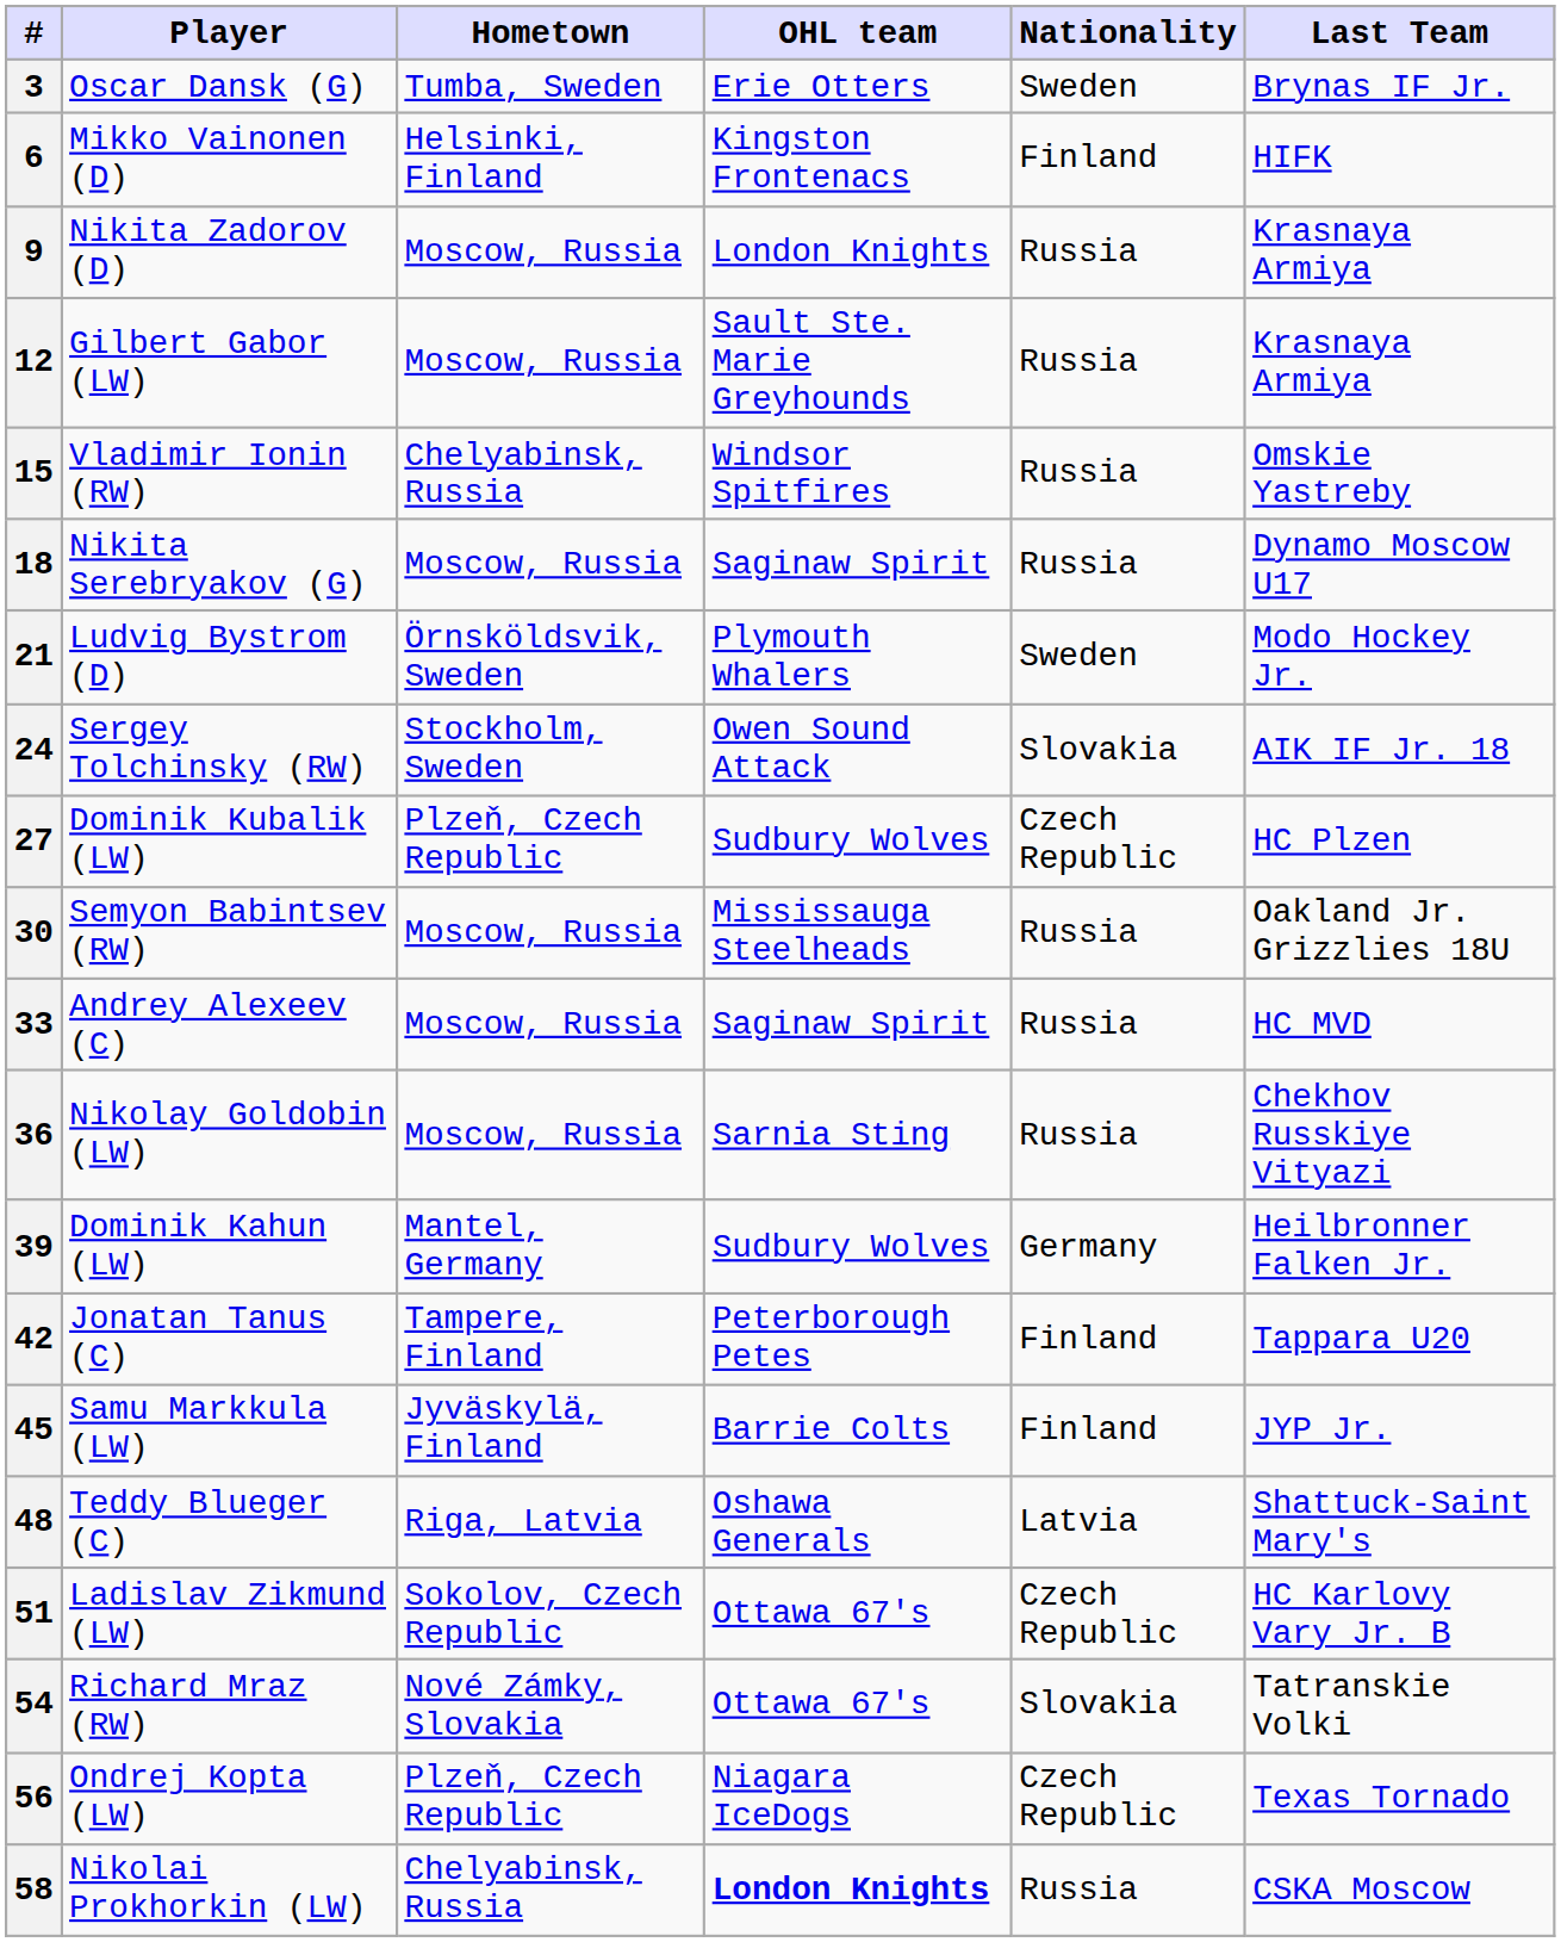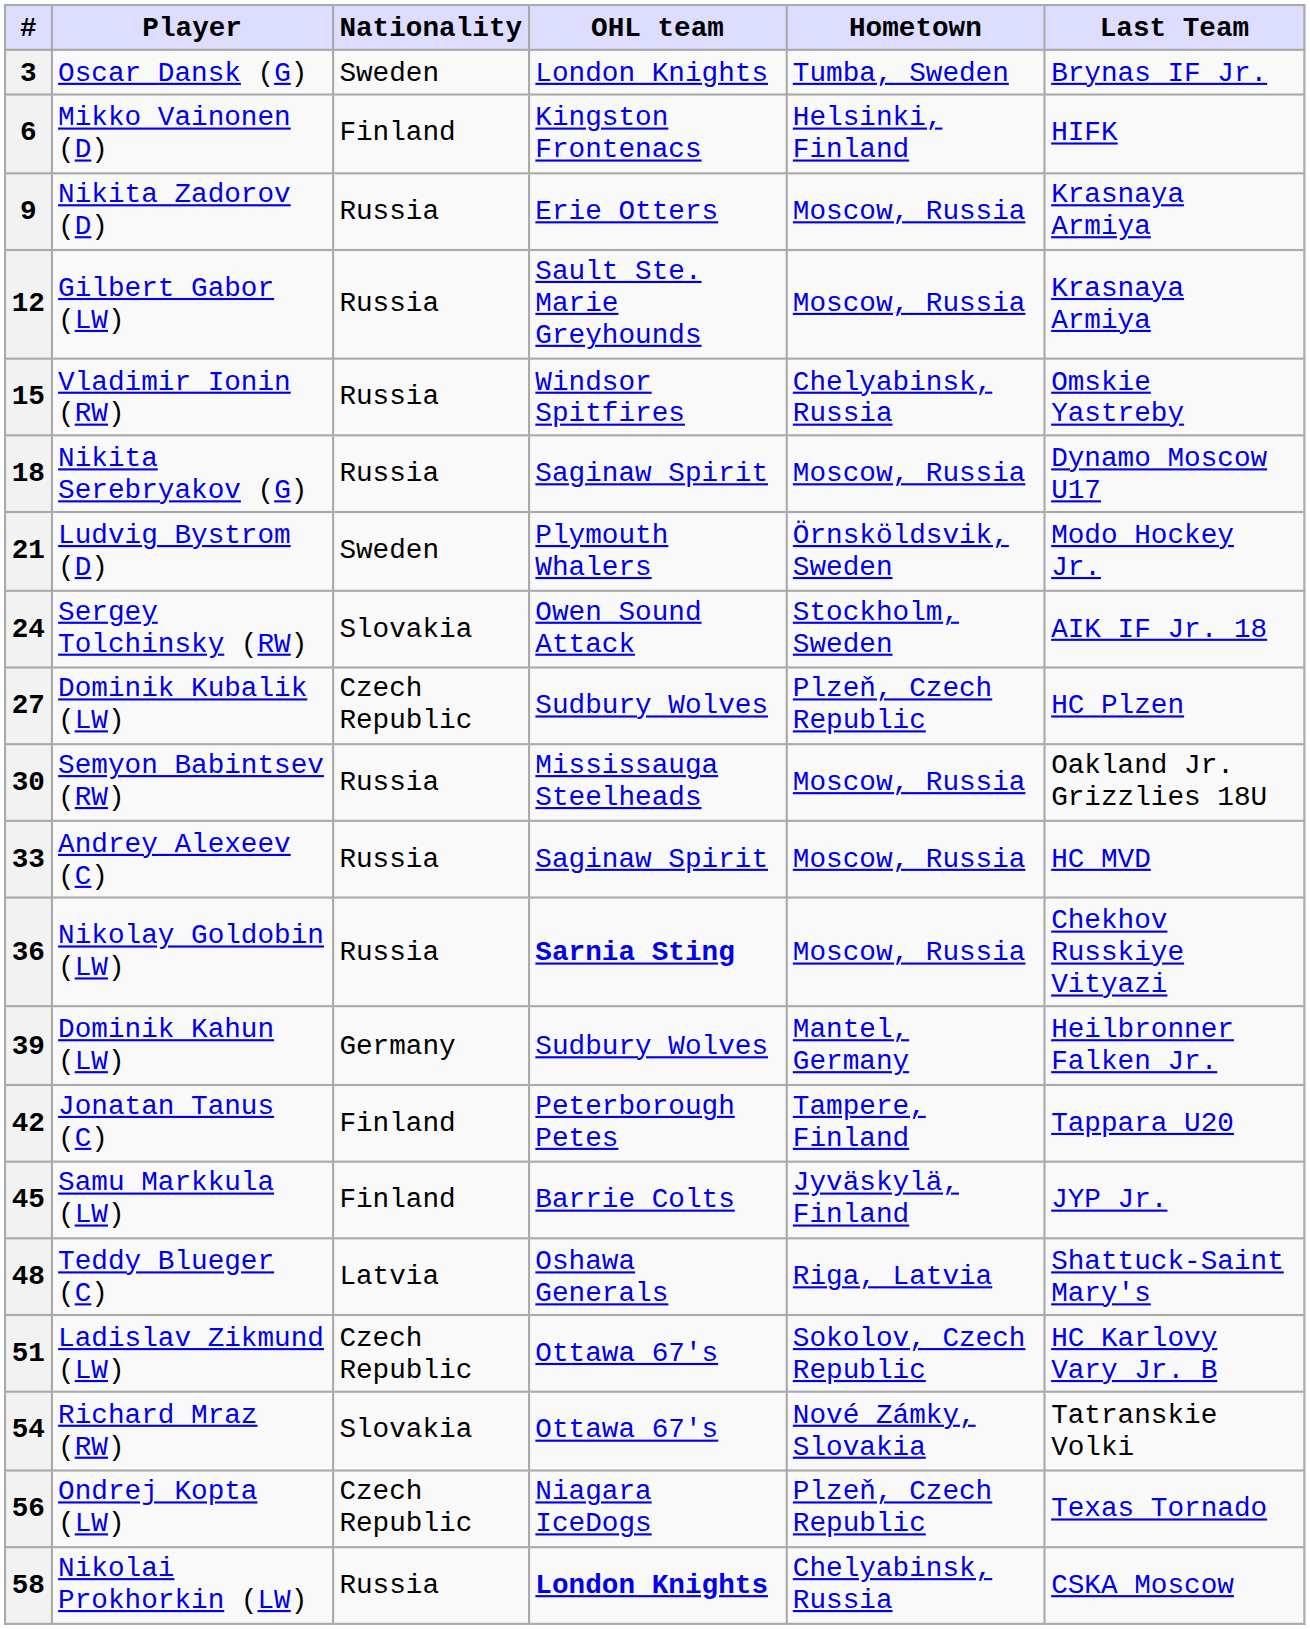columns swapped: Nationality <-> Hometown
3 | OHL team: Erie Otters -> London Knights
9 | OHL team: London Knights -> Erie Otters
36 | OHL team: normal -> bold
